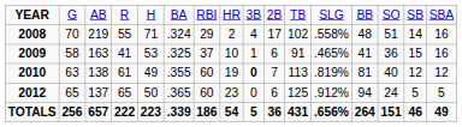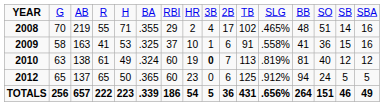2008 | column 6: .324 -> .355
2008 | column 12: .558% -> .465%
2009 | column 12: .465% -> .558%
2010 | column 6: .355 -> .324
